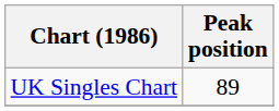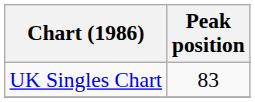UK Singles Chart | Peak position: 89 -> 83
